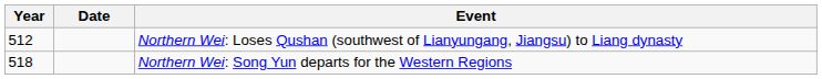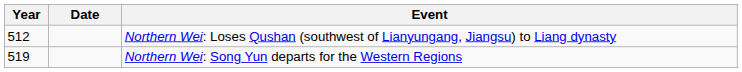Northern Wei: Song Yun departs for the Western Regions | Year: 518 -> 519
